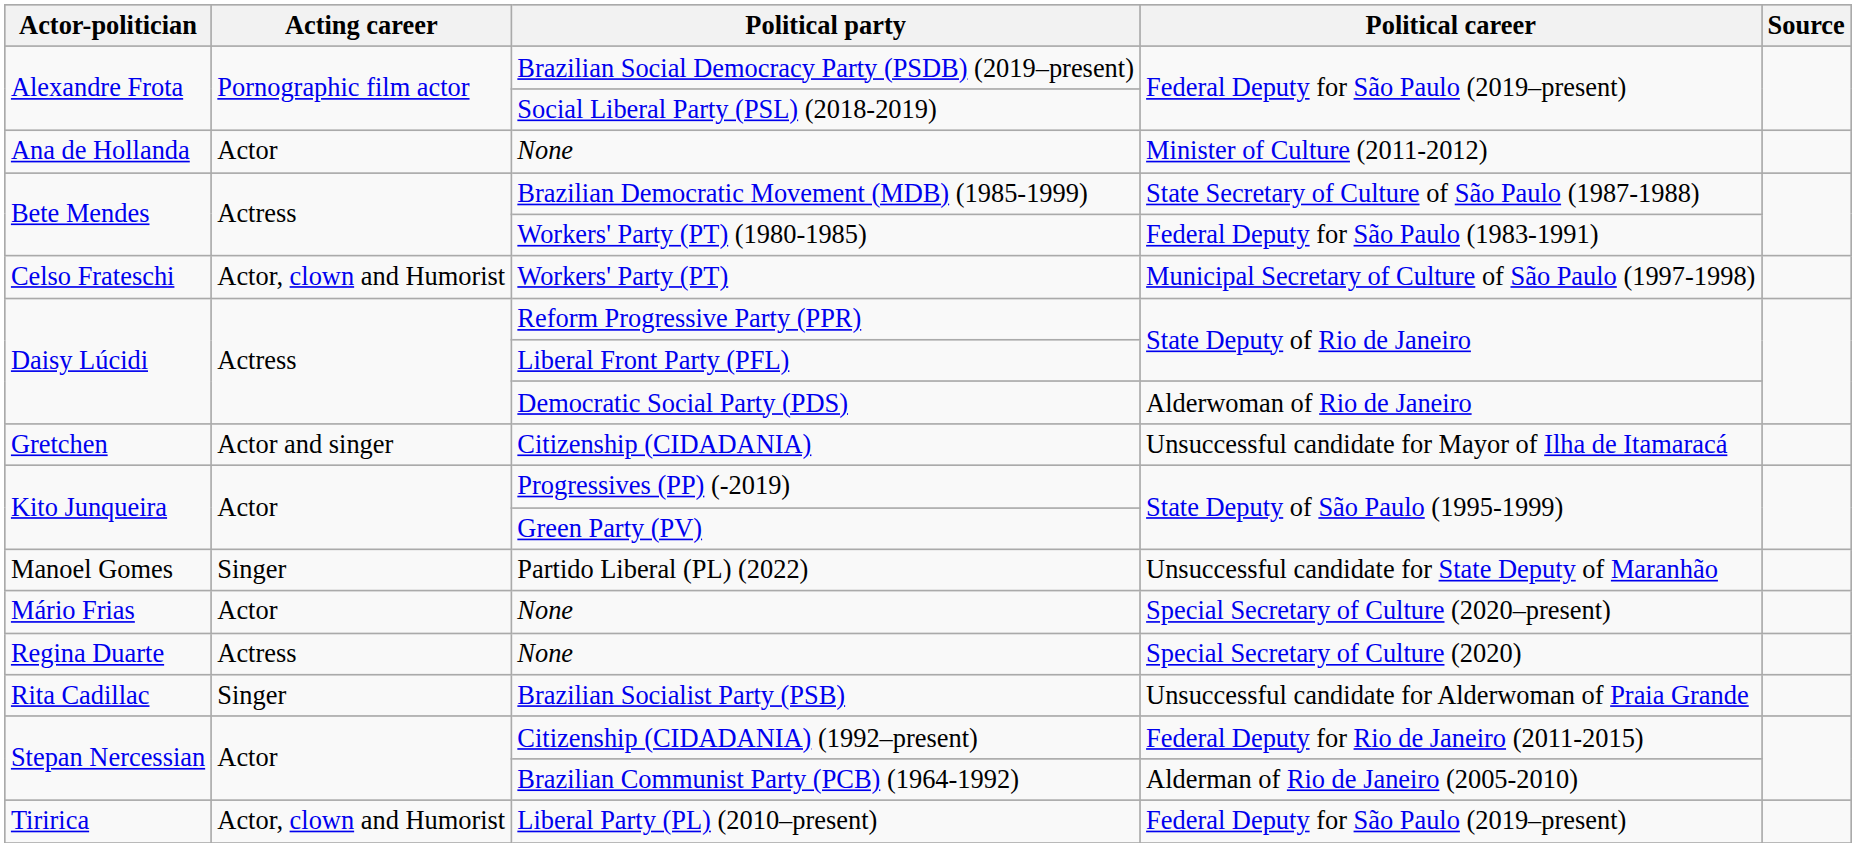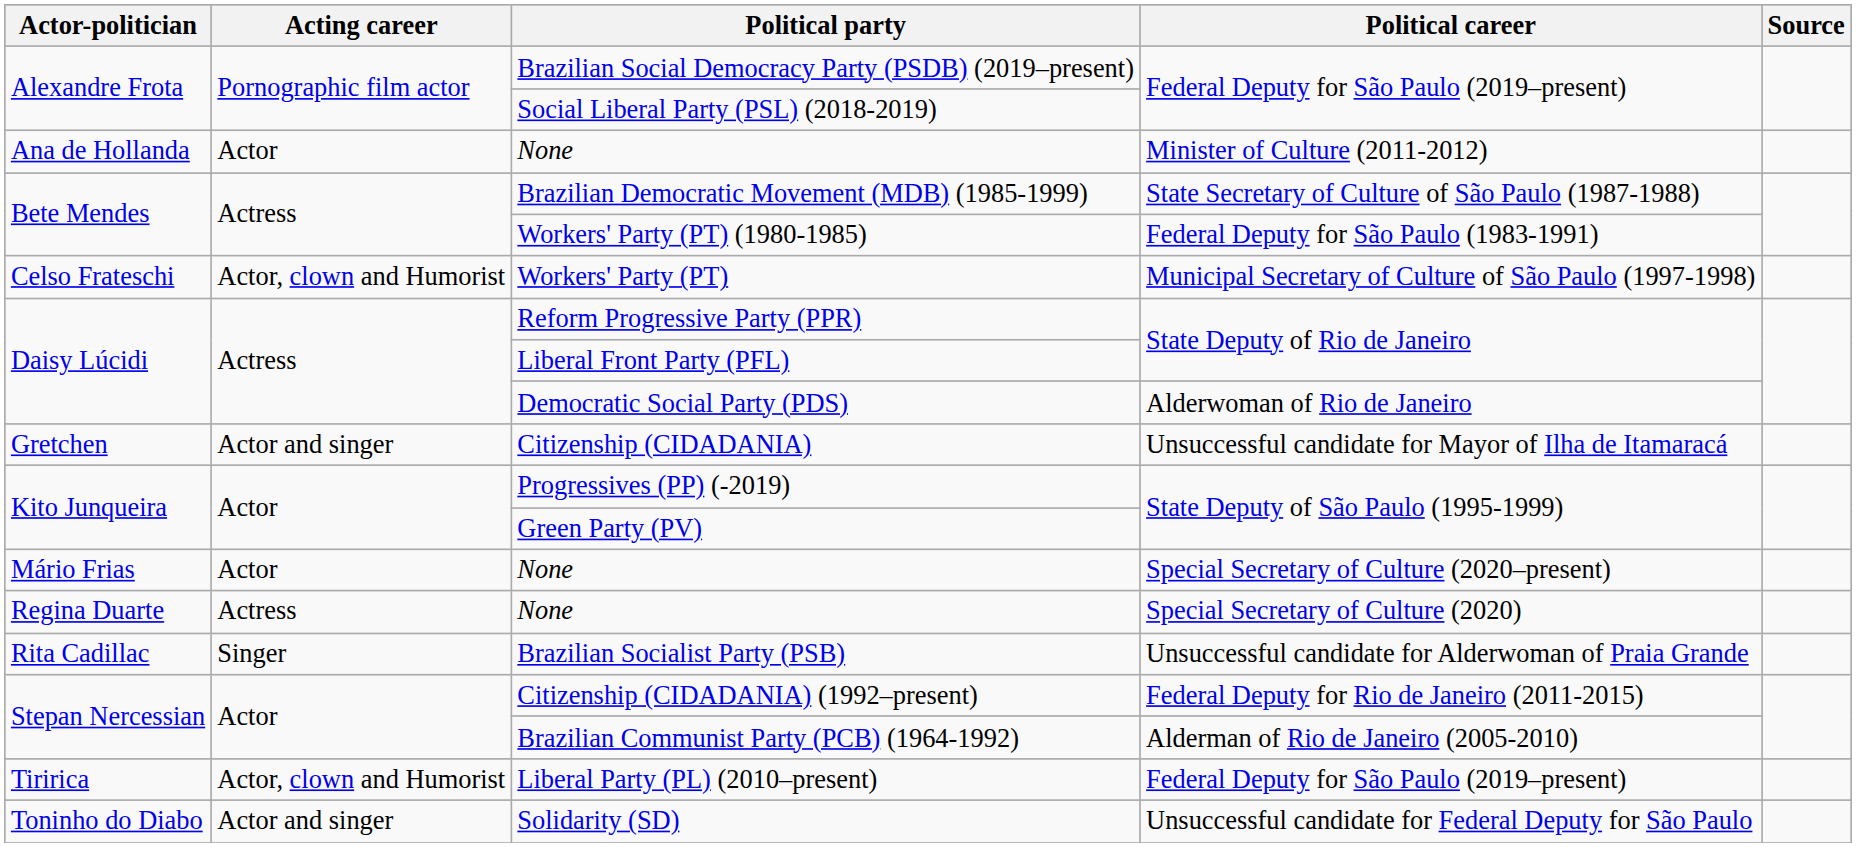- row: Manoel Gomes | Singer | Partido Liberal (PL) (2022) | Unsuccessful candidate for State Deputy of Maranhão
+ row: Toninho do Diabo | Actor and singer | Solidarity (SD) | Unsuccessful candidate for Federal Deputy for São Paulo
